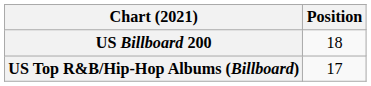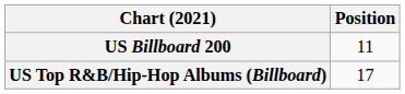US Billboard 200 | Position: 18 -> 11
